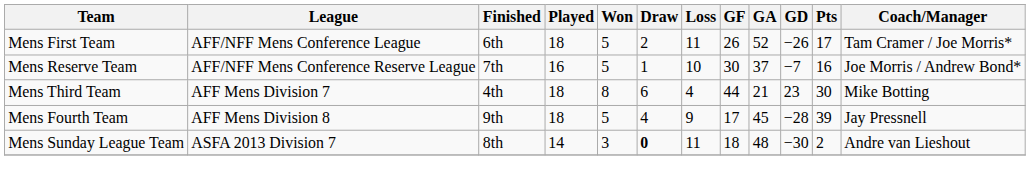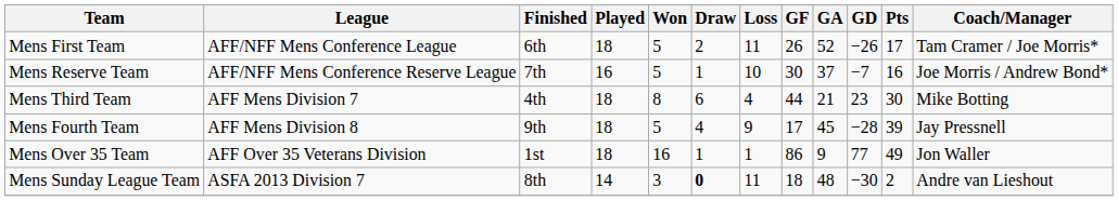+ row: Mens Over 35 Team | AFF Over 35 Veterans Division | 1st | 18 | 16 | 1 | 1 | 86 | 9 | 77 | 49 | Jon Waller
